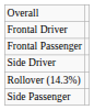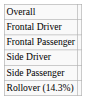rows swapped: Side Passenger <-> Rollover (14.3%)
